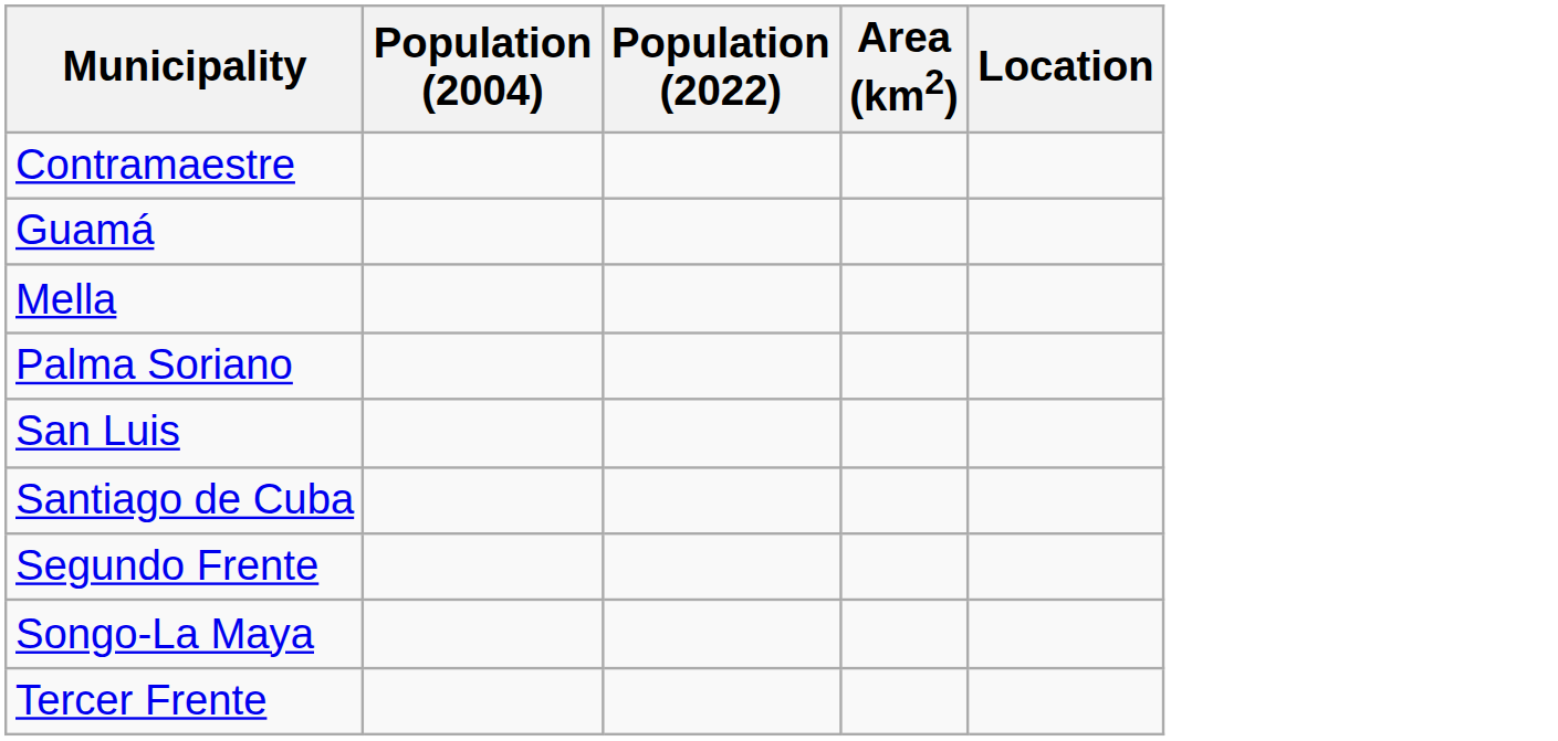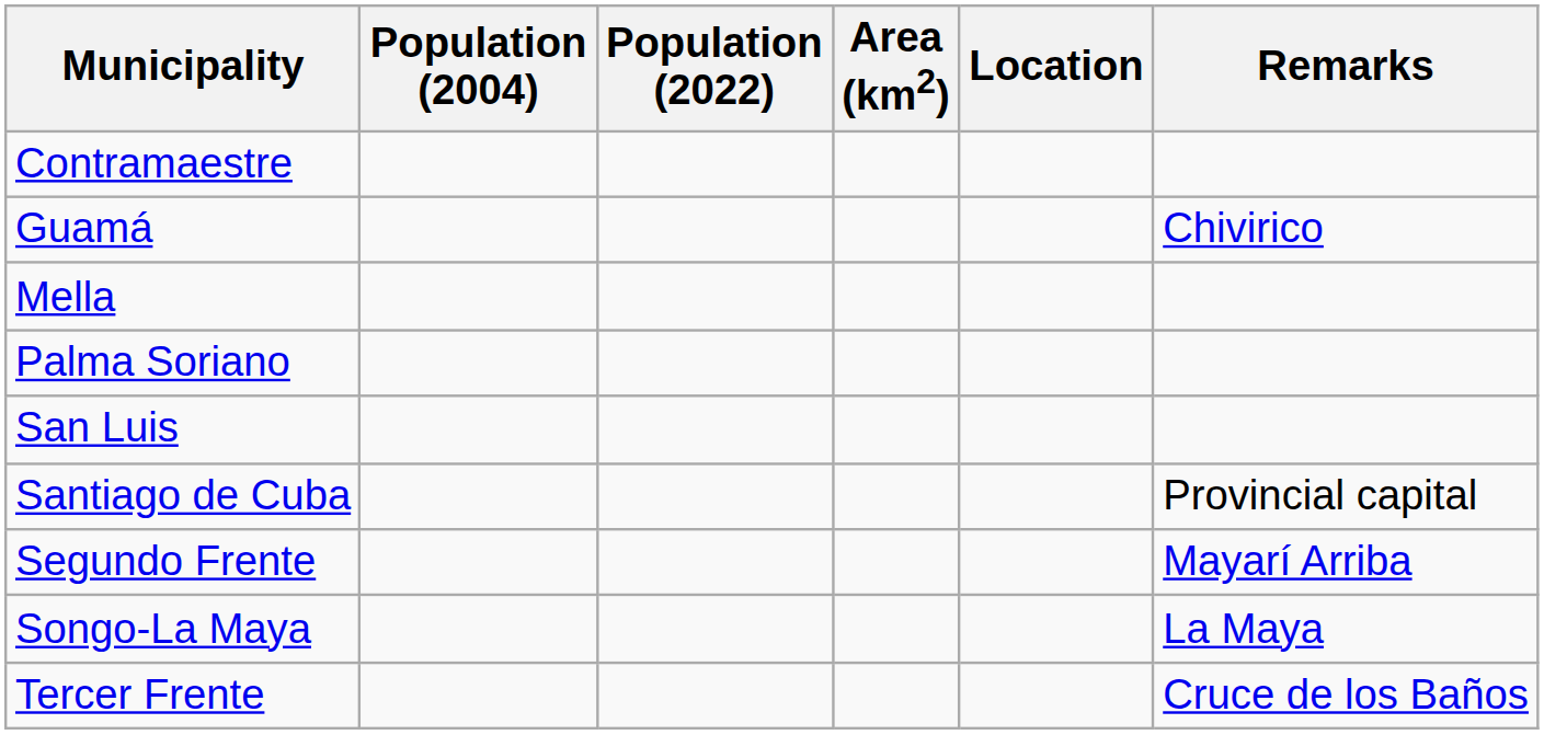+ column: Remarks | Chivirico | Provincial capital | Mayarí Arriba | La Maya | Cruce de los Baños
